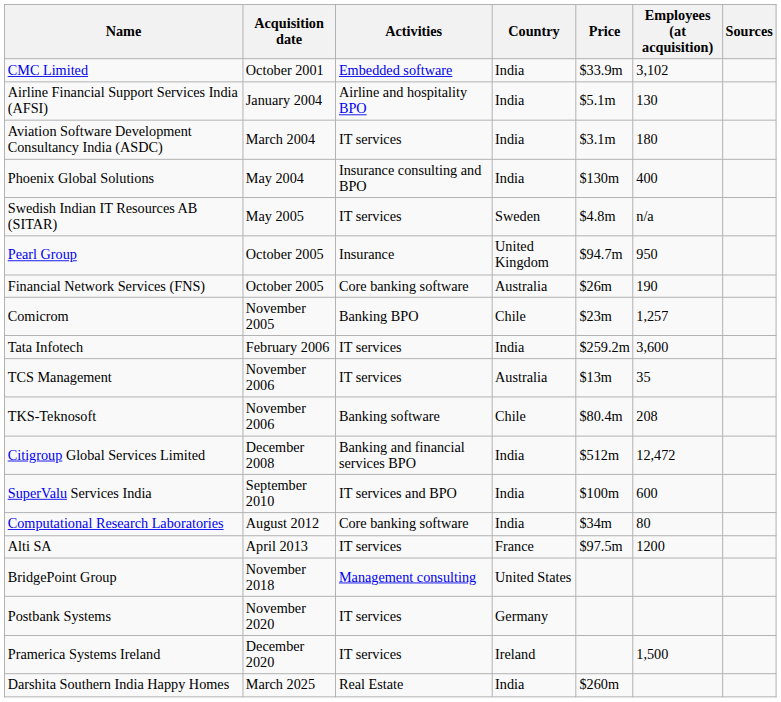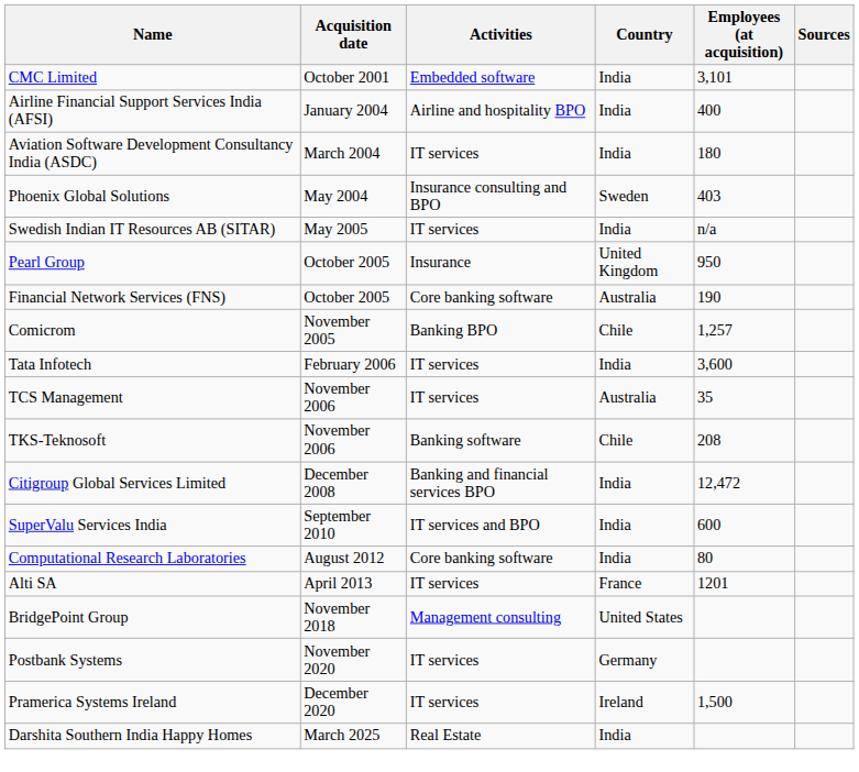- column: Price | $33.9m | $5.1m | $3.1m | $130m | $4.8m | $94.7m | $26m | $23m | $259.2m | $13m | $80.4m | $512m | $100m | $34m | $97.5m | $260m
CMC Limited | Employees (at acquisition): 3,102 -> 3,101
Airline Financial Support Services India (AFSI) | Employees (at acquisition): 130 -> 400
Phoenix Global Solutions | Country: India -> Sweden
Phoenix Global Solutions | Employees (at acquisition): 400 -> 403
Swedish Indian IT Resources AB (SITAR) | Country: Sweden -> India
Alti SA | Employees (at acquisition): 1200 -> 1201
